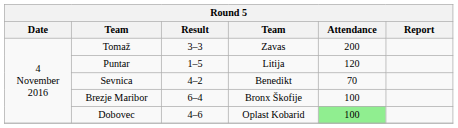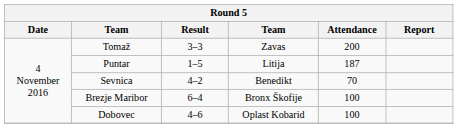Puntar | Attendance: 120 -> 187
Dobovec | Attendance: lightgreen background -> no background
